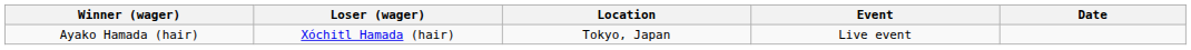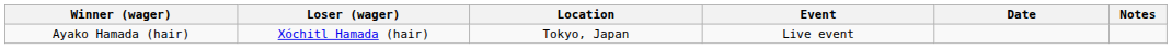+ column: Notes
